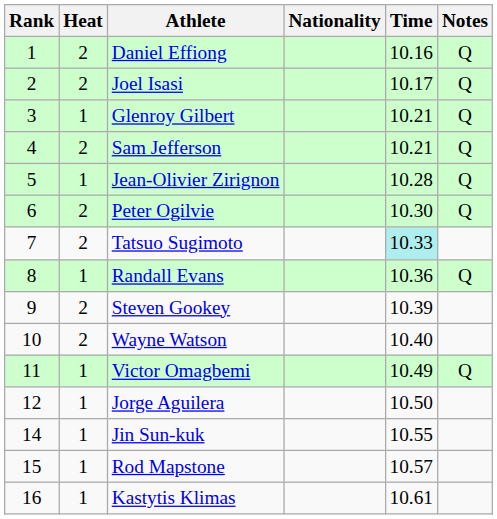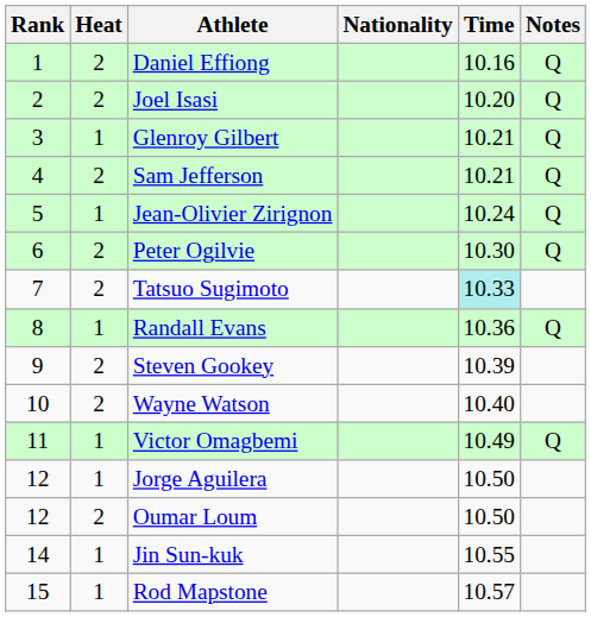Joel Isasi | Time: 10.17 -> 10.20
Jean-Olivier Zirignon | Time: 10.28 -> 10.24
+ row: 12 | 2 | Oumar Loum | 10.50
- row: 16 | 1 | Kastytis Klimas | 10.61
